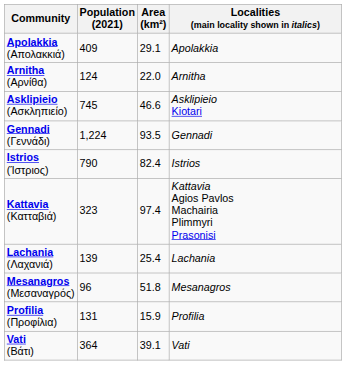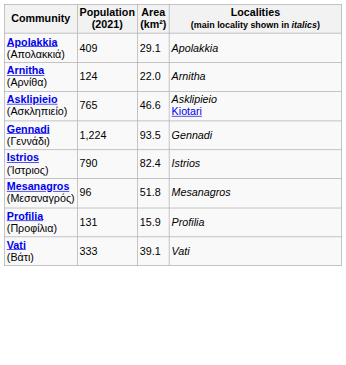Asklipieio (Ασκληπιείο) | Population (2021): 745 -> 765
- row: Kattavia (Κατταβιά) | 323 | 97.4 | Kattavia Agios Pavlos Machairia Plimmyri Prasonisi
- row: Lachania (Λαχανιά) | 139 | 25.4 | Lachania
Vati (Βάτι) | Population (2021): 364 -> 333
